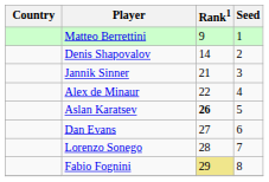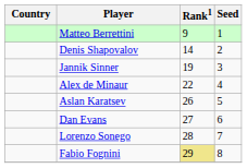Jannik Sinner | Rank1: 21 -> 19
Aslan Karatsev | Rank1: bold -> normal
